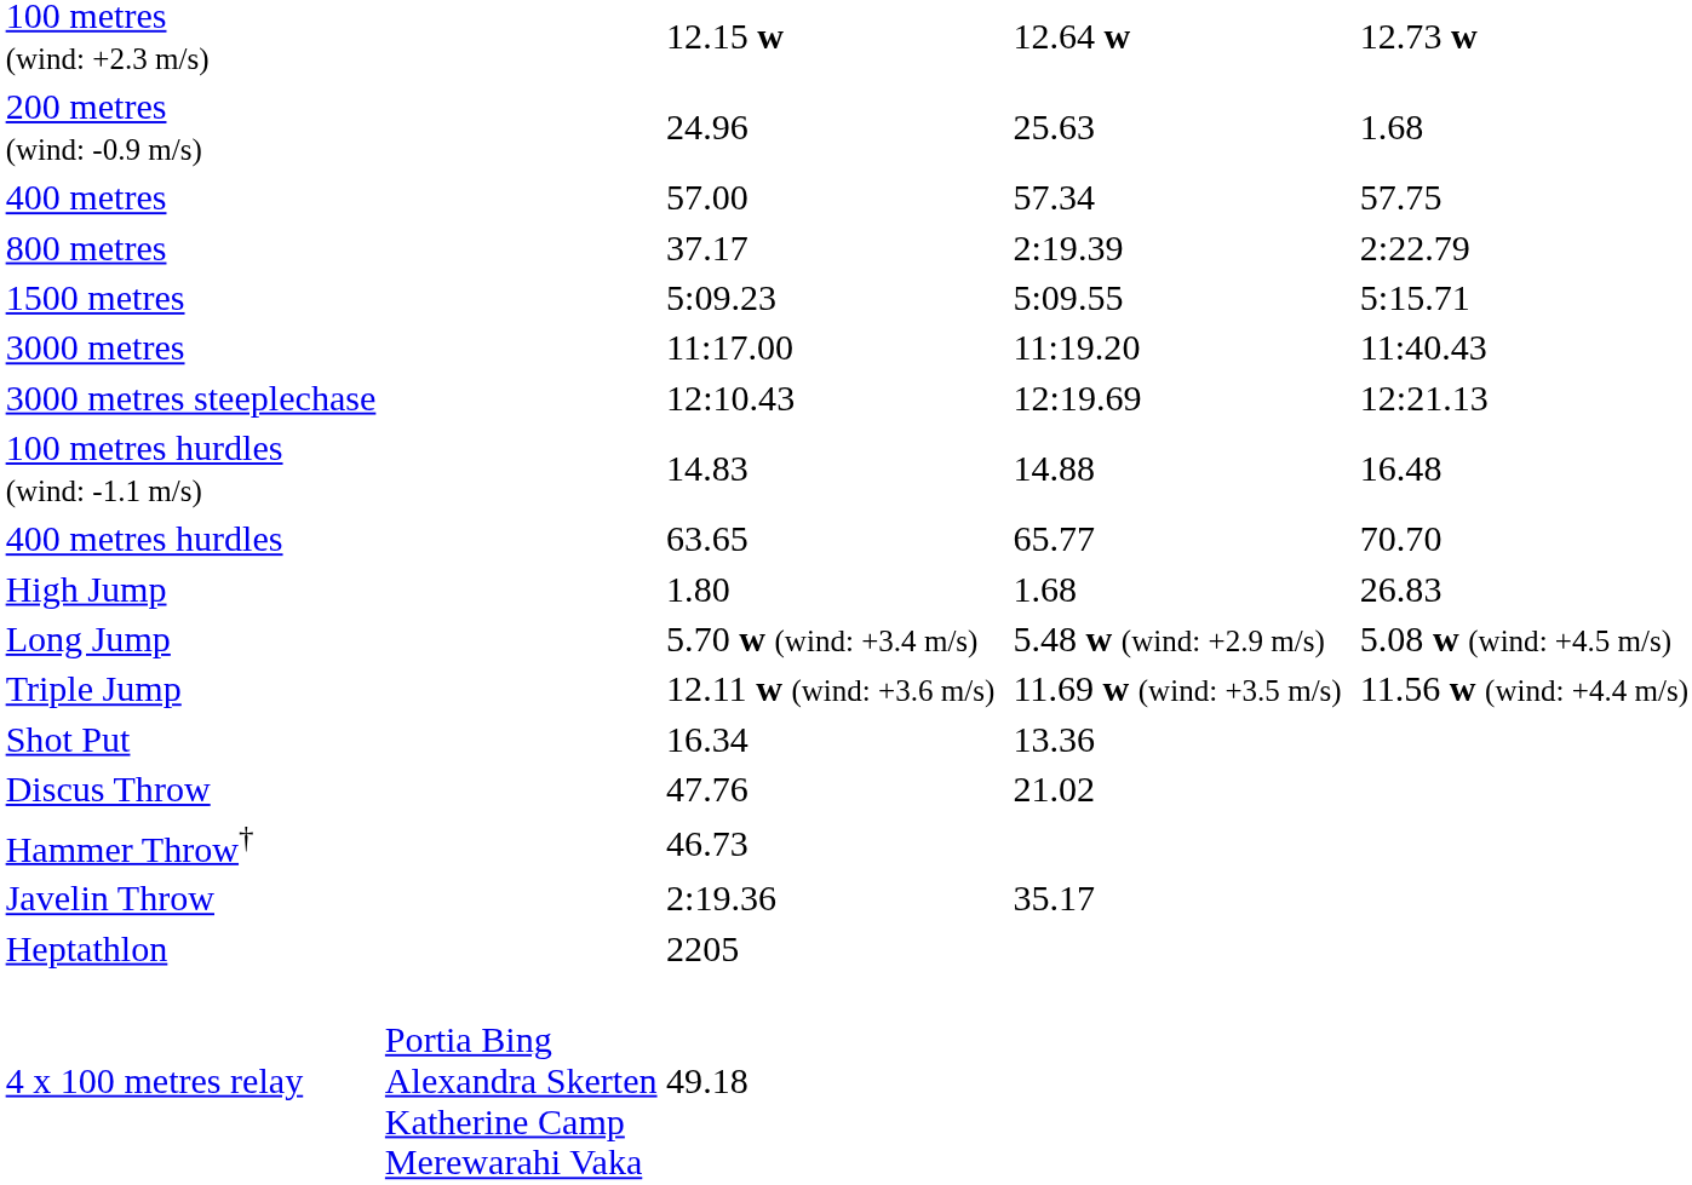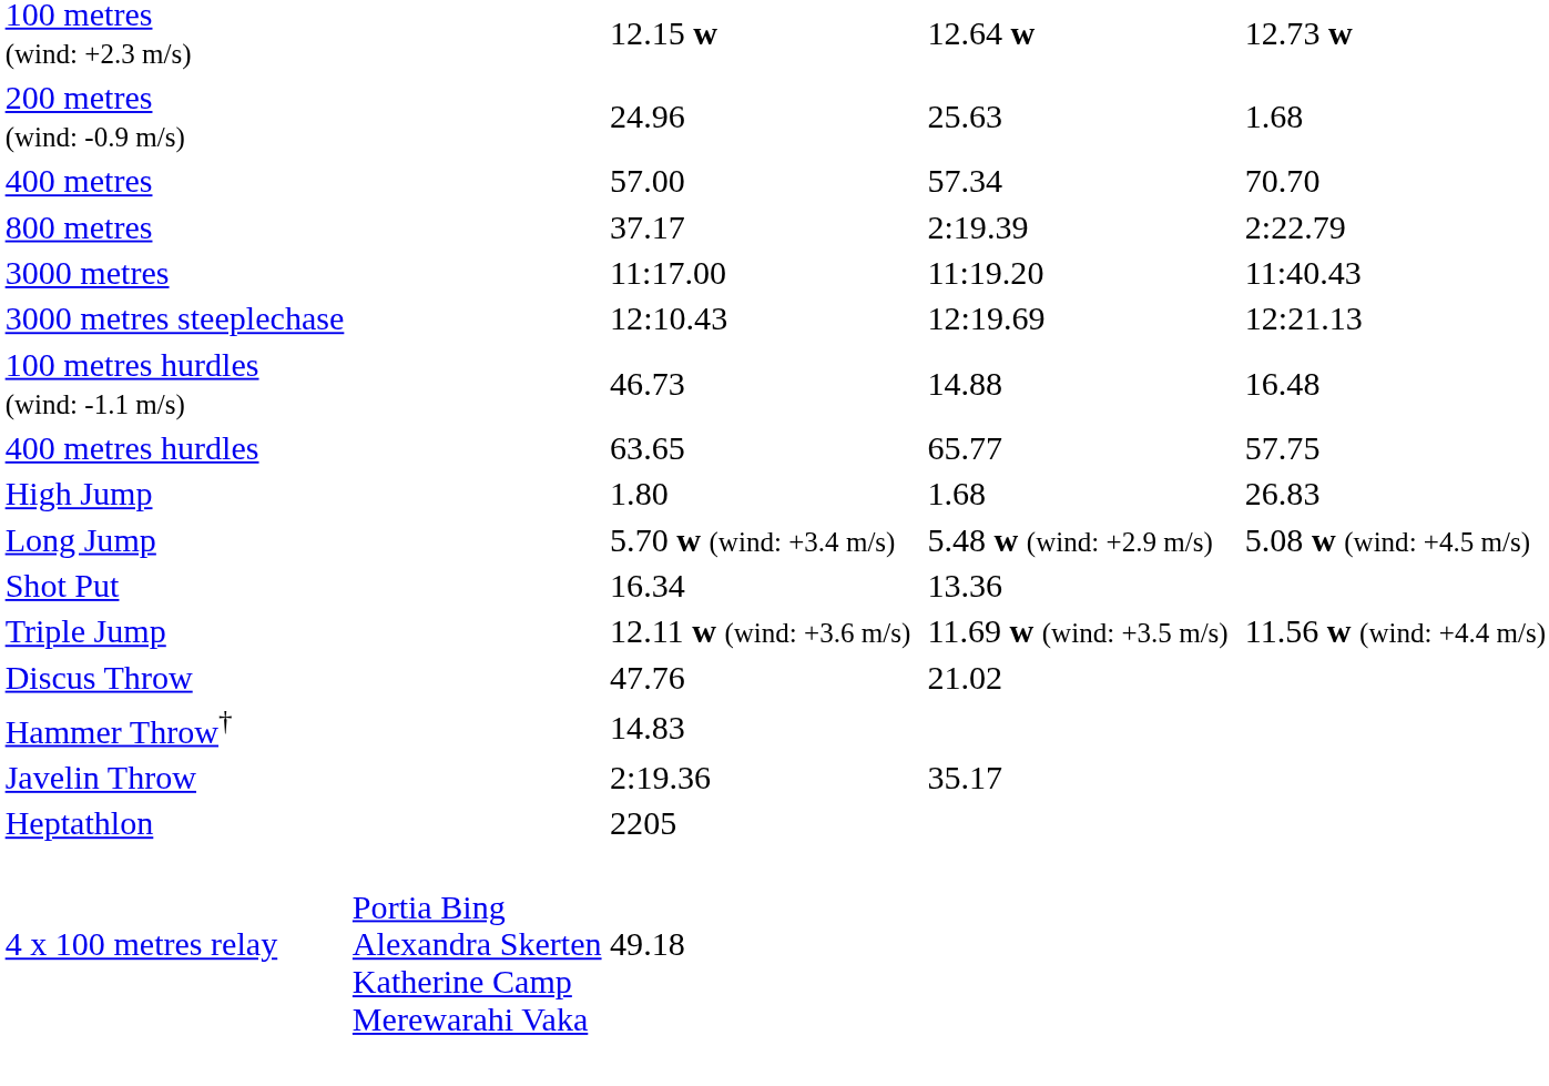400 metres | column 7: 57.75 -> 70.70
- row: 1500 metres | 5:09.23 | 5:09.55 | 5:15.71
100 metres hurdles (wind: -1.1 m/s) | column 3: 14.83 -> 46.73
400 metres hurdles | column 7: 70.70 -> 57.75
rows swapped: Triple Jump <-> Shot Put
Hammer Throw† | column 3: 46.73 -> 14.83
